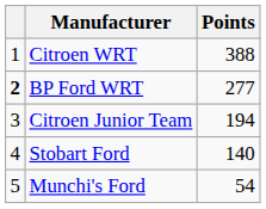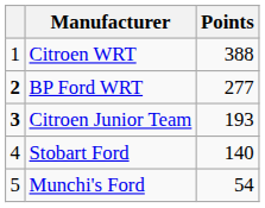Citroen Junior Team | column 1: normal -> bold
Citroen Junior Team | Points: 194 -> 193
